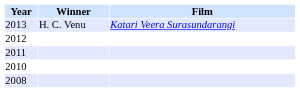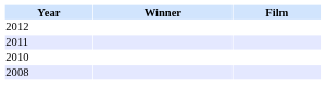- row: 2013 | H. C. Venu | Katari Veera Surasundarangi
